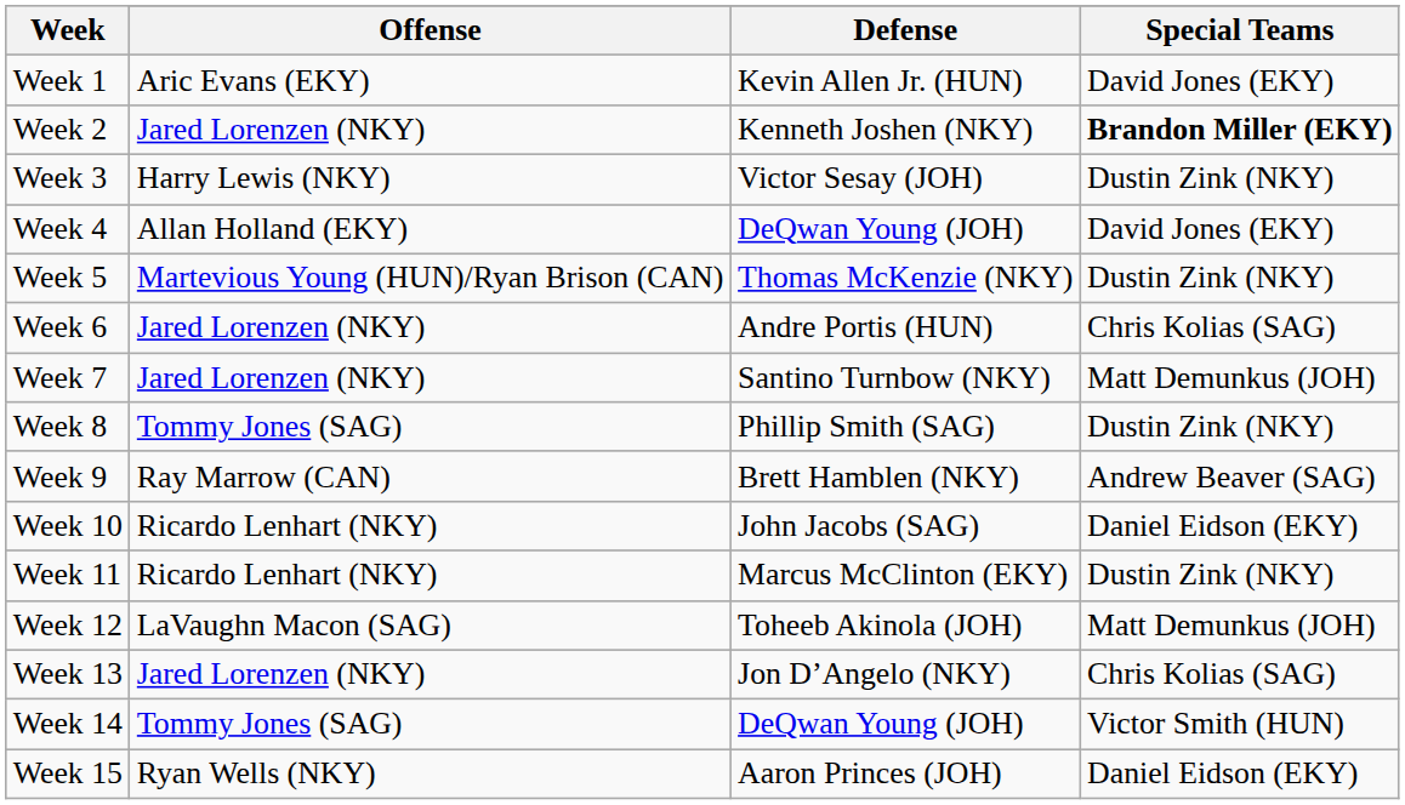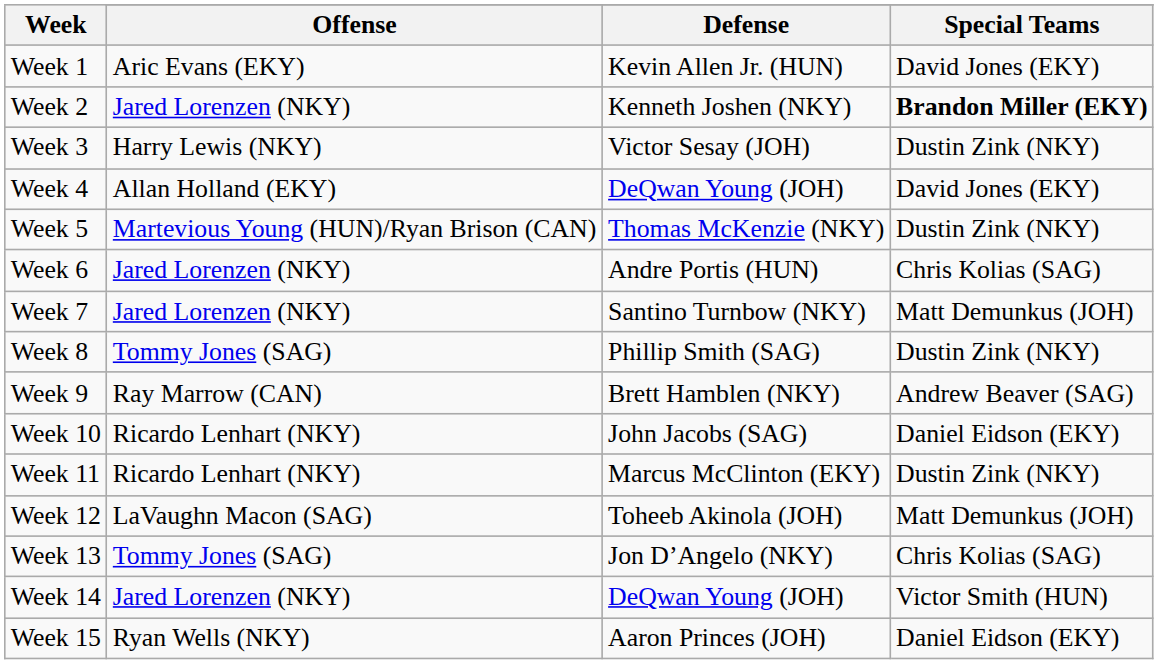Week 13 | Offense: Jared Lorenzen (NKY) -> Tommy Jones (SAG)
Week 14 | Offense: Tommy Jones (SAG) -> Jared Lorenzen (NKY)
